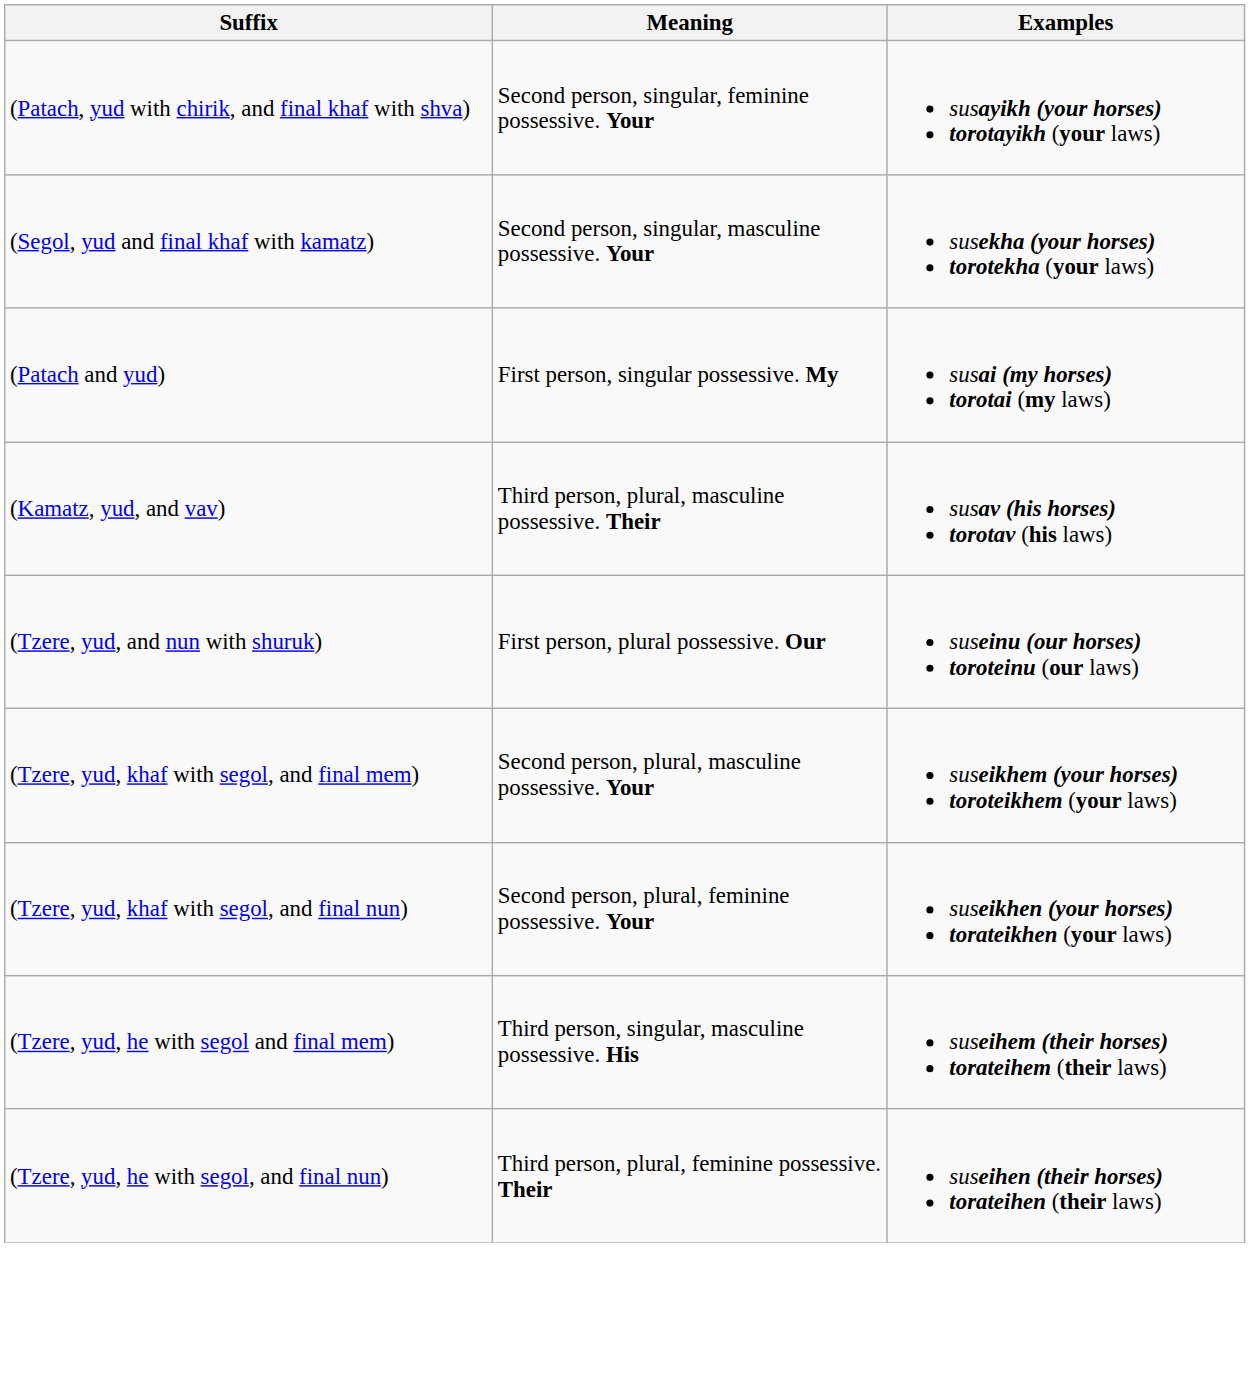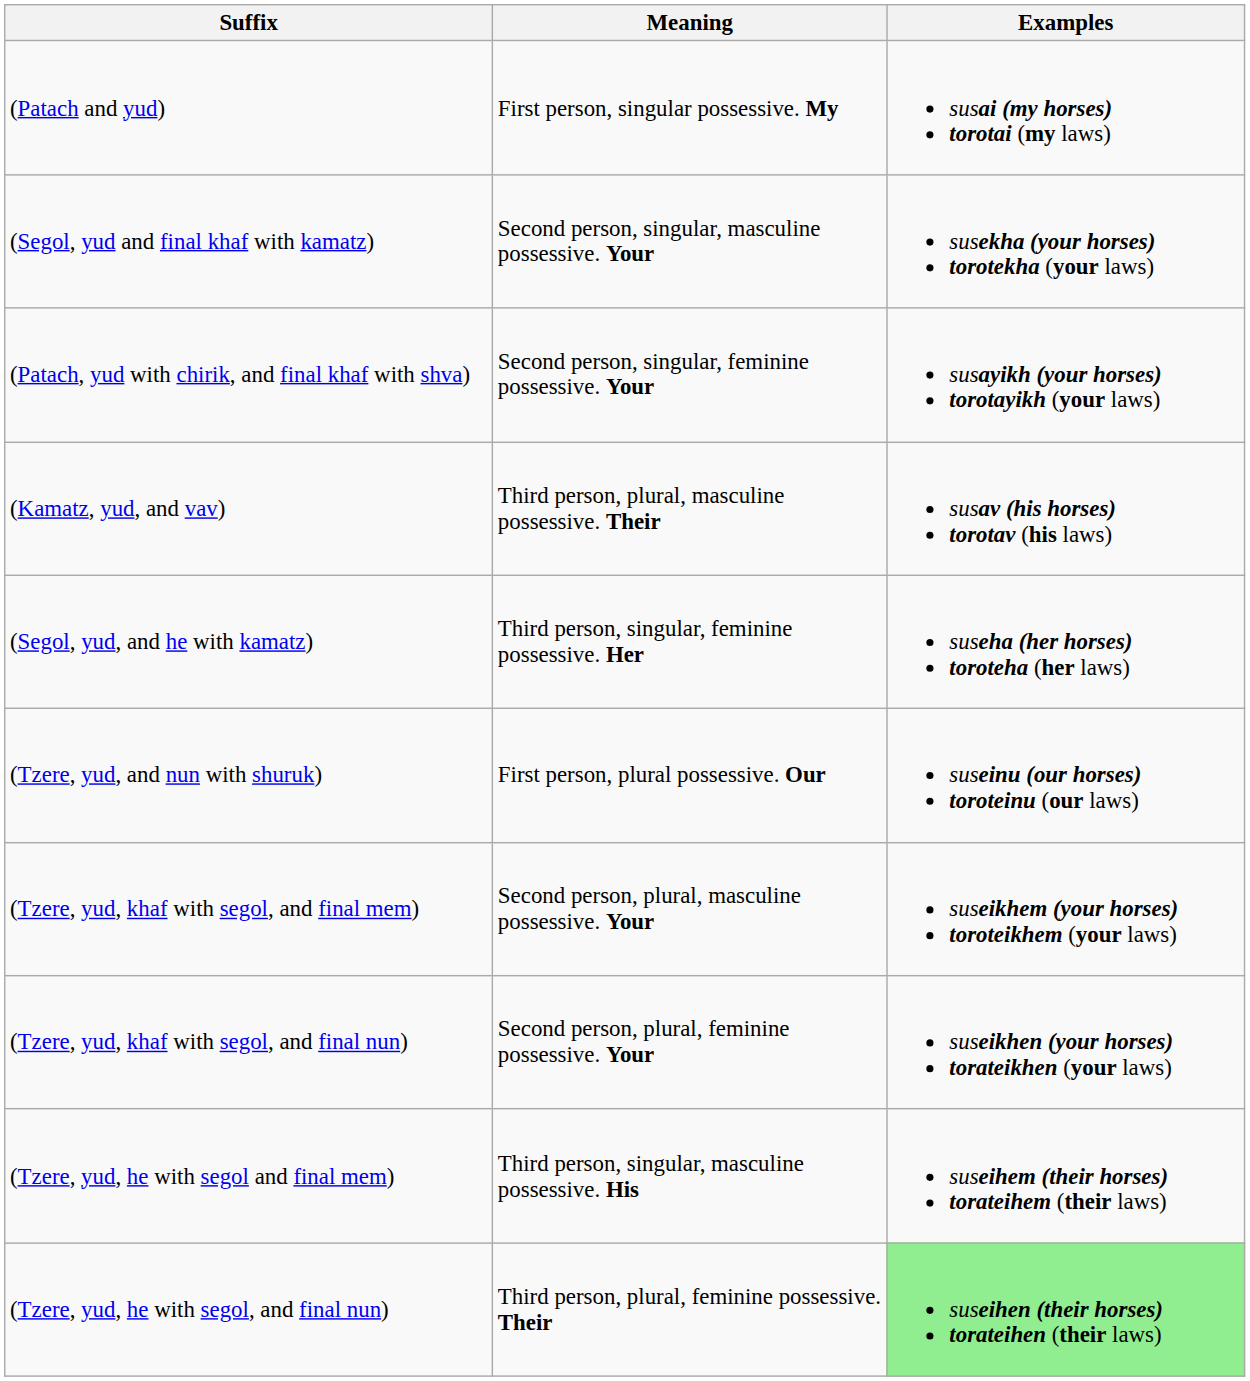rows swapped: (Patach and yud) <-> (Patach, yud with chirik, and final khaf with shva)
+ row: (Segol, yud, and he with kamatz) | Third person, singular, feminine possessive. Her | suseha (her horses) toroteha (her laws)
(Tzere, yud, he with segol, and final nun) | Examples: no background -> lightgreen background
